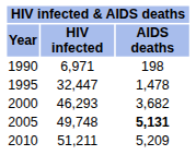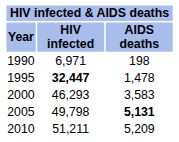1995 | HIV infected: normal -> bold
2000 | AIDS deaths: 3,682 -> 3,583
2005 | HIV infected: 49,748 -> 49,798
